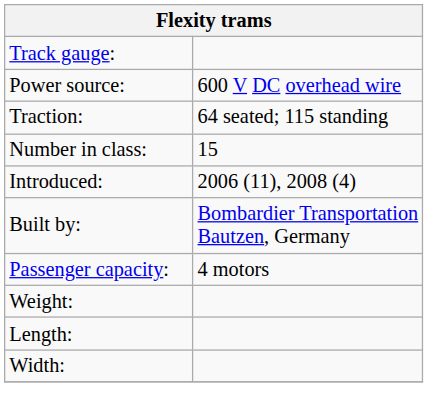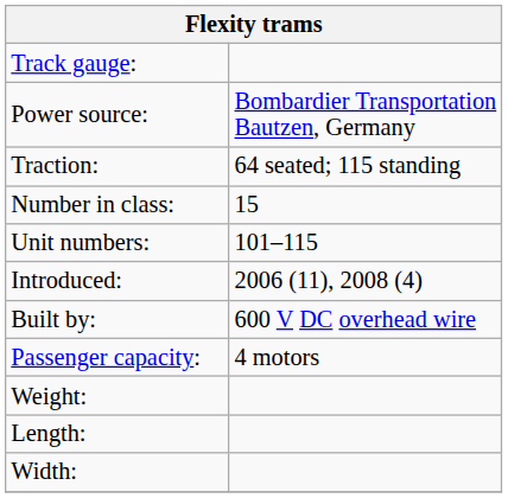Power source: | column 2: 600 V DC overhead wire -> Bombardier Transportation Bautzen, Germany
+ row: Unit numbers: | 101–115
Built by: | column 2: Bombardier Transportation Bautzen, Germany -> 600 V DC overhead wire
